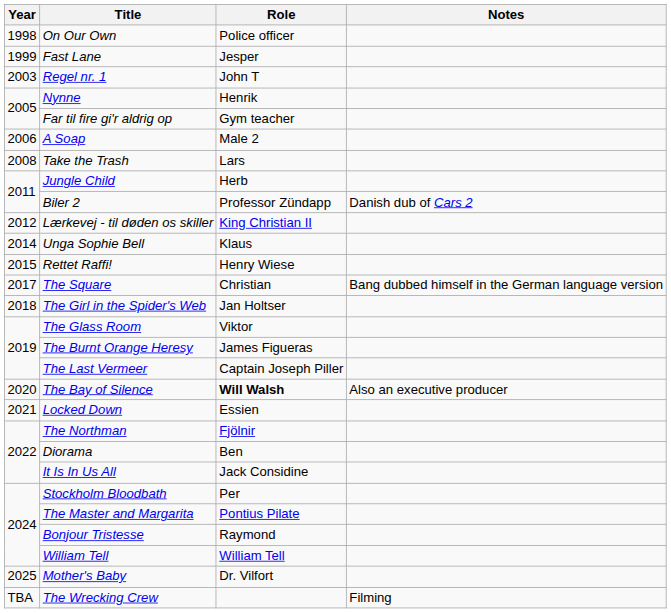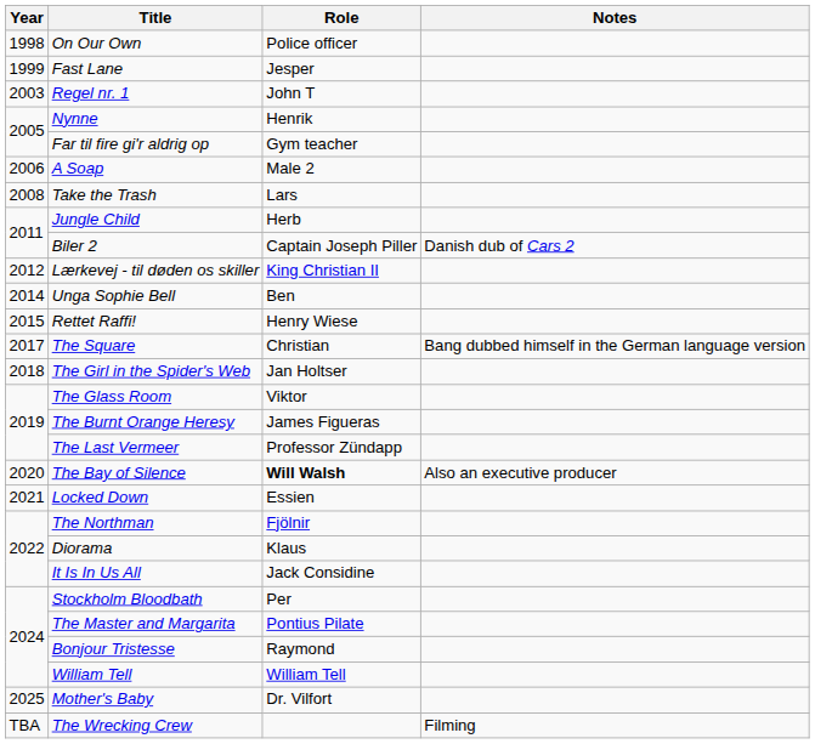Biler 2 | Role: Professor Zündapp -> Captain Joseph Piller
Unga Sophie Bell | Role: Klaus -> Ben
The Last Vermeer | Role: Captain Joseph Piller -> Professor Zündapp
Diorama | Role: Ben -> Klaus
